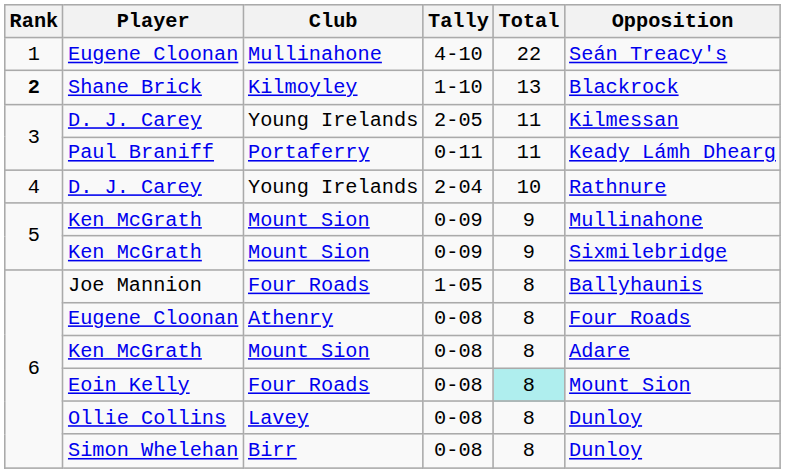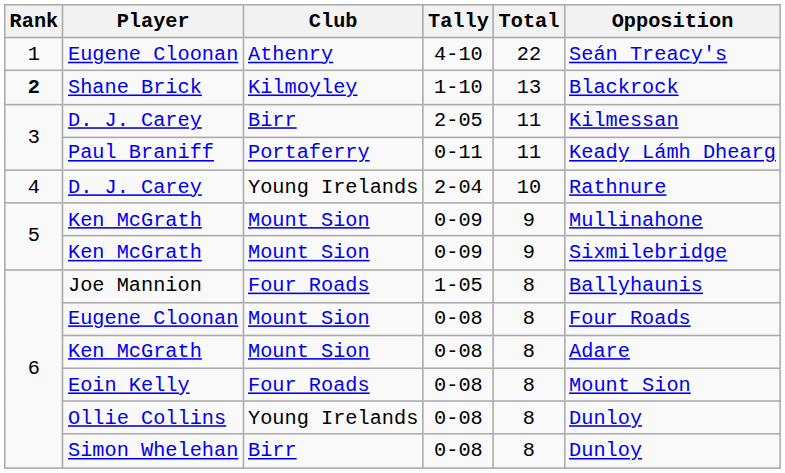Eugene Cloonan / 4-10 | Club: Mullinahone -> Athenry
D. J. Carey / 2-05 | Club: Young Irelands -> Birr
Eugene Cloonan / 0-08 | Club: Athenry -> Mount Sion
Eoin Kelly | Total: paleturquoise background -> no background
Ollie Collins | Club: Lavey -> Young Irelands
